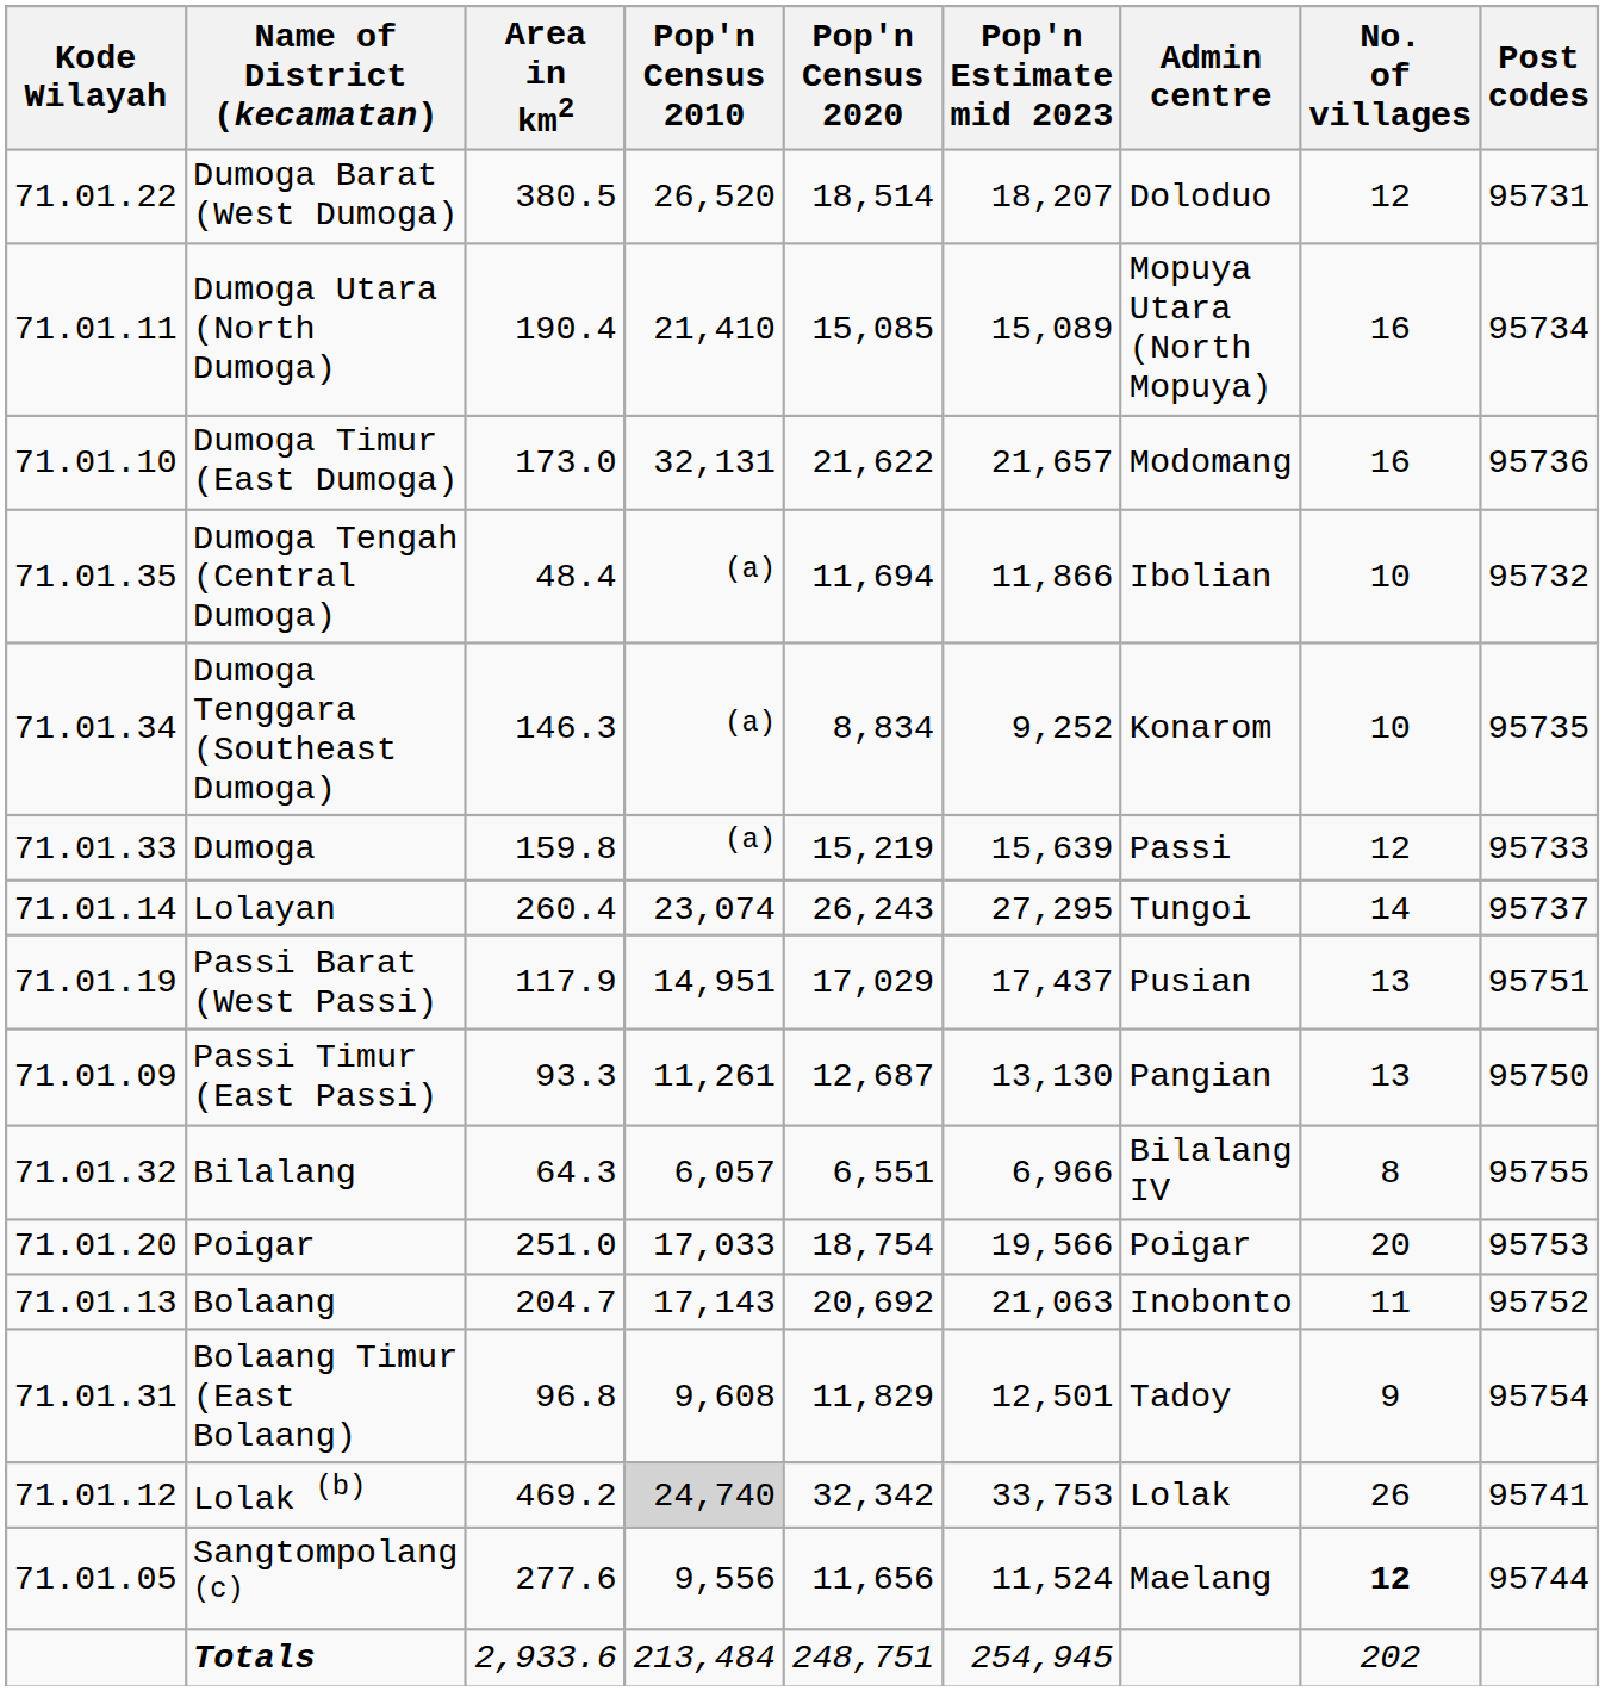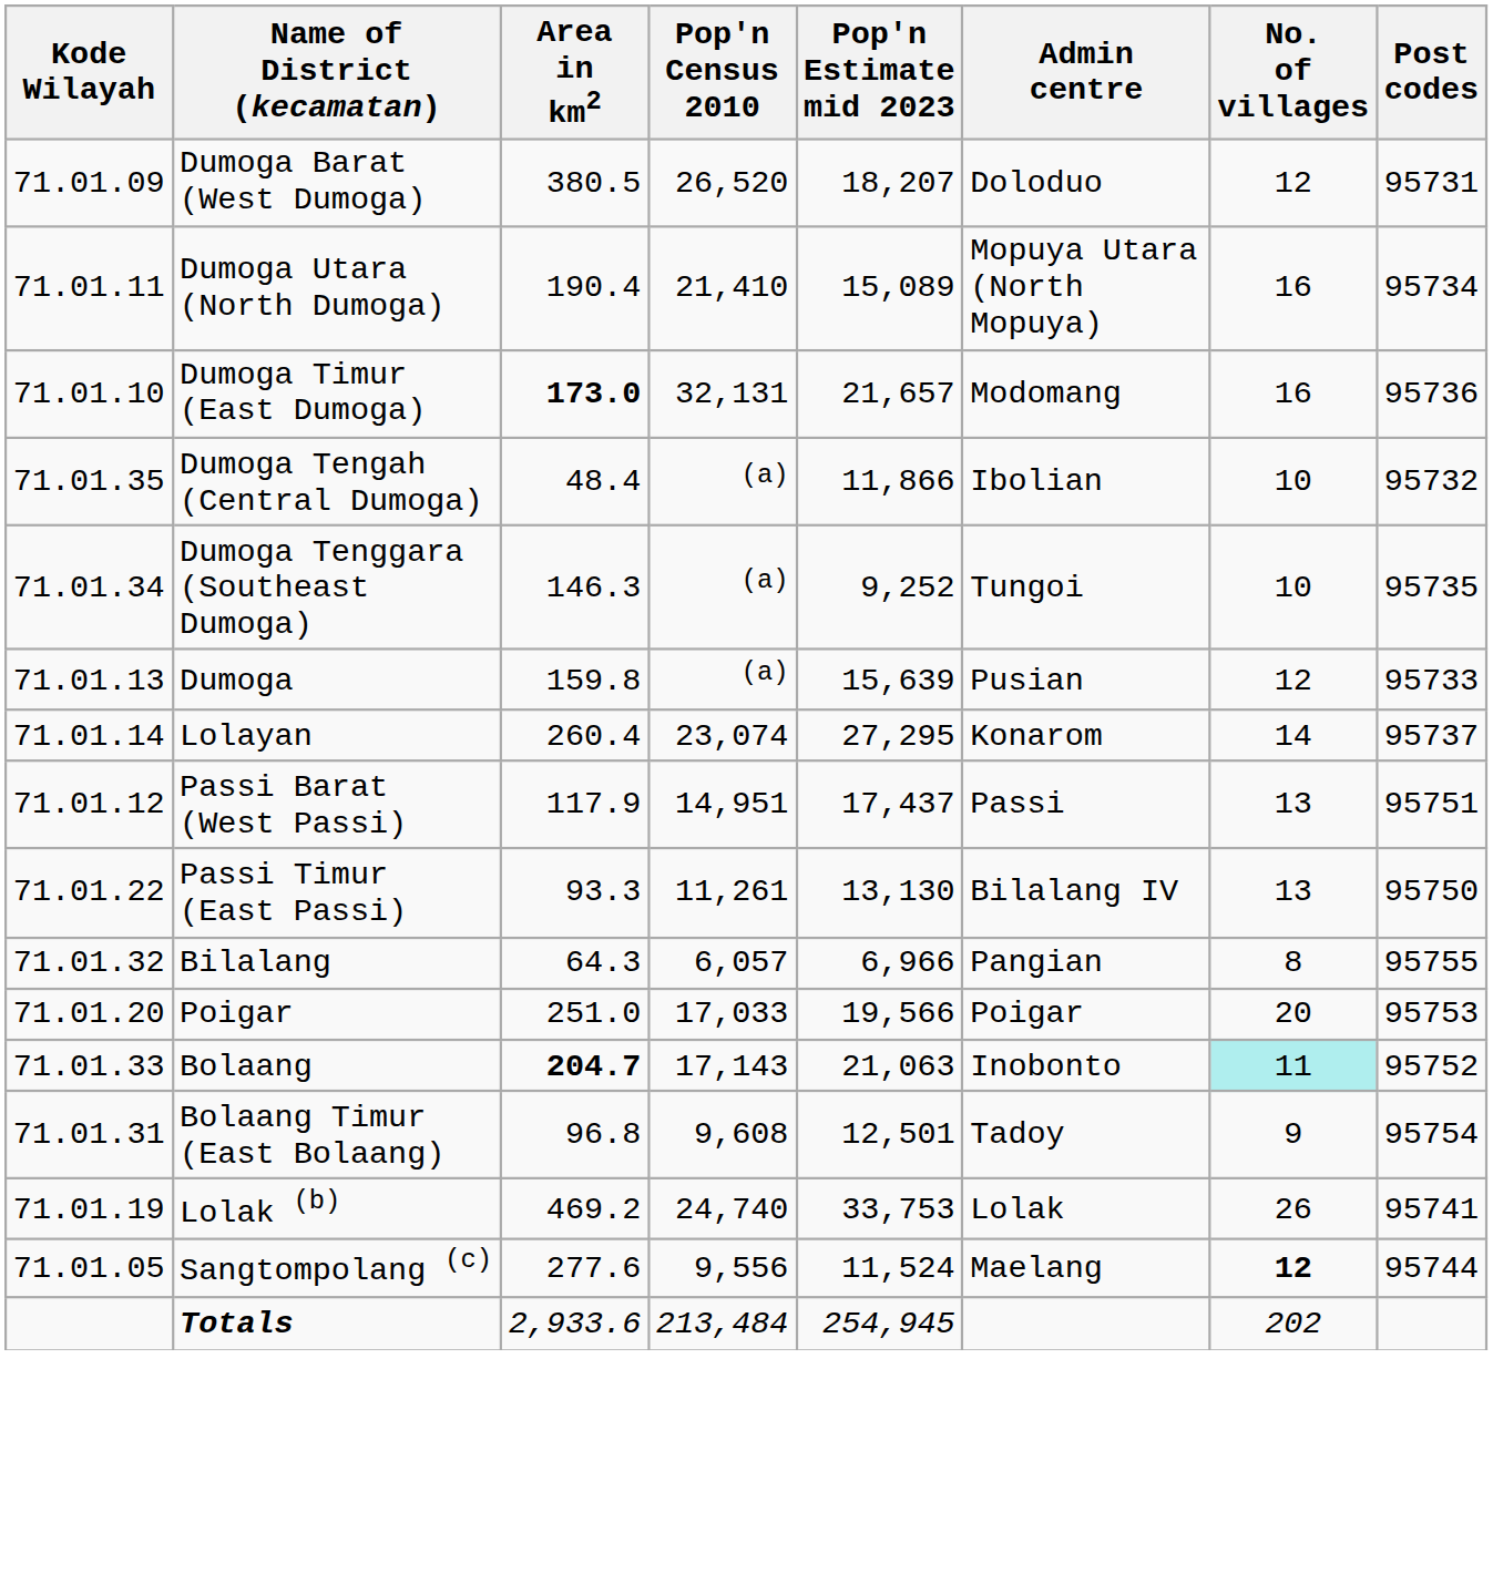- column: Pop'n Census 2020 | 18,514 | 15,085 | 21,622 | 11,694 | 8,834 | 15,219 | 26,243 | 17,029 | 12,687 | 6,551 | 18,754 | 20,692 | 11,829 | 32,342 | 11,656 | 248,751
Dumoga Barat (West Dumoga) | Kode Wilayah: 71.01.22 -> 71.01.09
Dumoga Timur (East Dumoga) | Area in km2: normal -> bold
Dumoga Tenggara (Southeast Dumoga) | Admin centre: Konarom -> Tungoi
Dumoga | Kode Wilayah: 71.01.33 -> 71.01.13
Dumoga | Admin centre: Passi -> Pusian
Lolayan | Admin centre: Tungoi -> Konarom
Passi Barat (West Passi) | Kode Wilayah: 71.01.19 -> 71.01.12
Passi Barat (West Passi) | Admin centre: Pusian -> Passi
Passi Timur (East Passi) | Kode Wilayah: 71.01.09 -> 71.01.22
Passi Timur (East Passi) | Admin centre: Pangian -> Bilalang IV
Bilalang | Admin centre: Bilalang IV -> Pangian
Bolaang | Kode Wilayah: 71.01.13 -> 71.01.33
Bolaang | Area in km2: normal -> bold
Bolaang | No. of villages: no background -> paleturquoise background
Lolak (b) | Kode Wilayah: 71.01.12 -> 71.01.19
Lolak (b) | Pop'n Census 2010: lightgrey background -> no background
